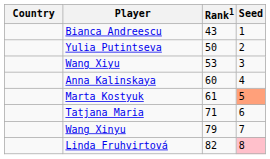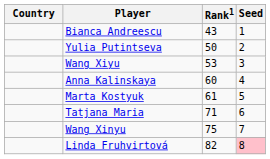Marta Kostyuk | Seed: lightsalmon background -> no background
Wang Xinyu | Rank1: 79 -> 75
